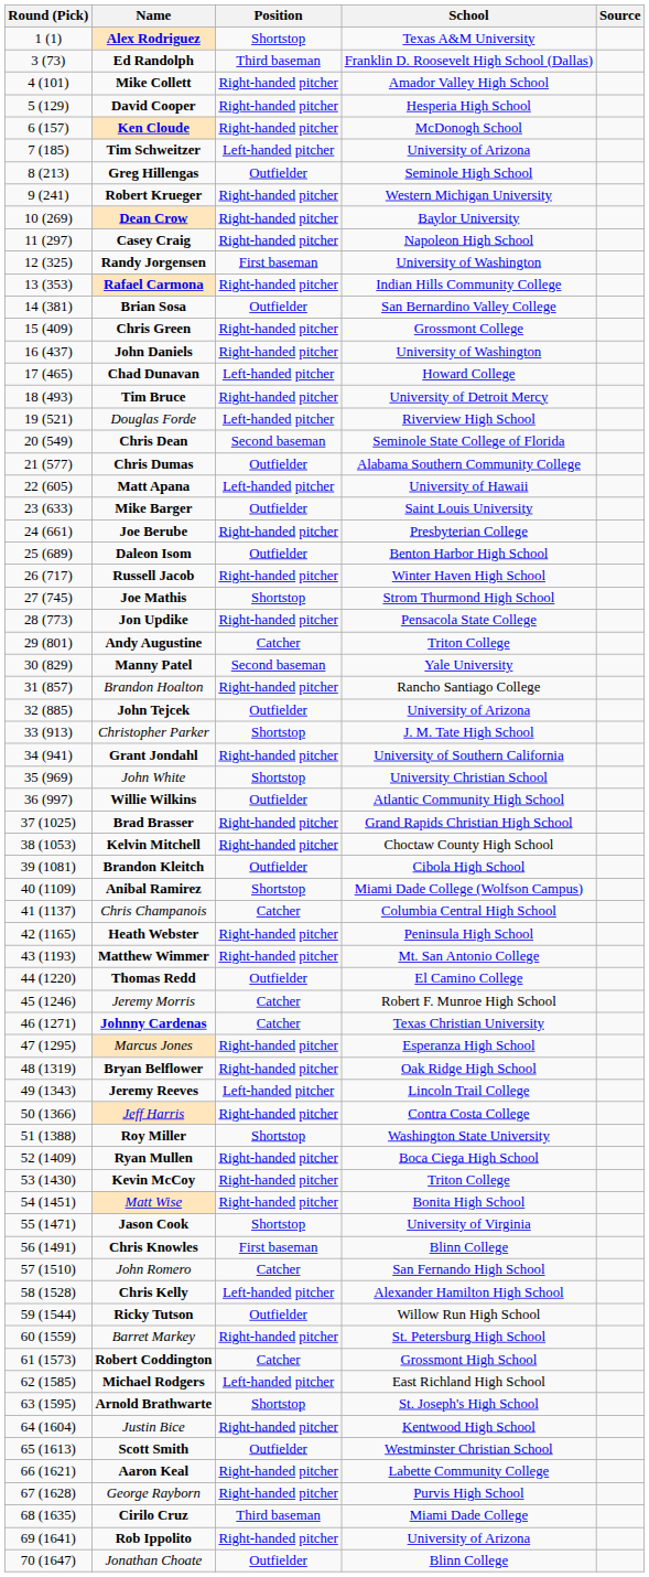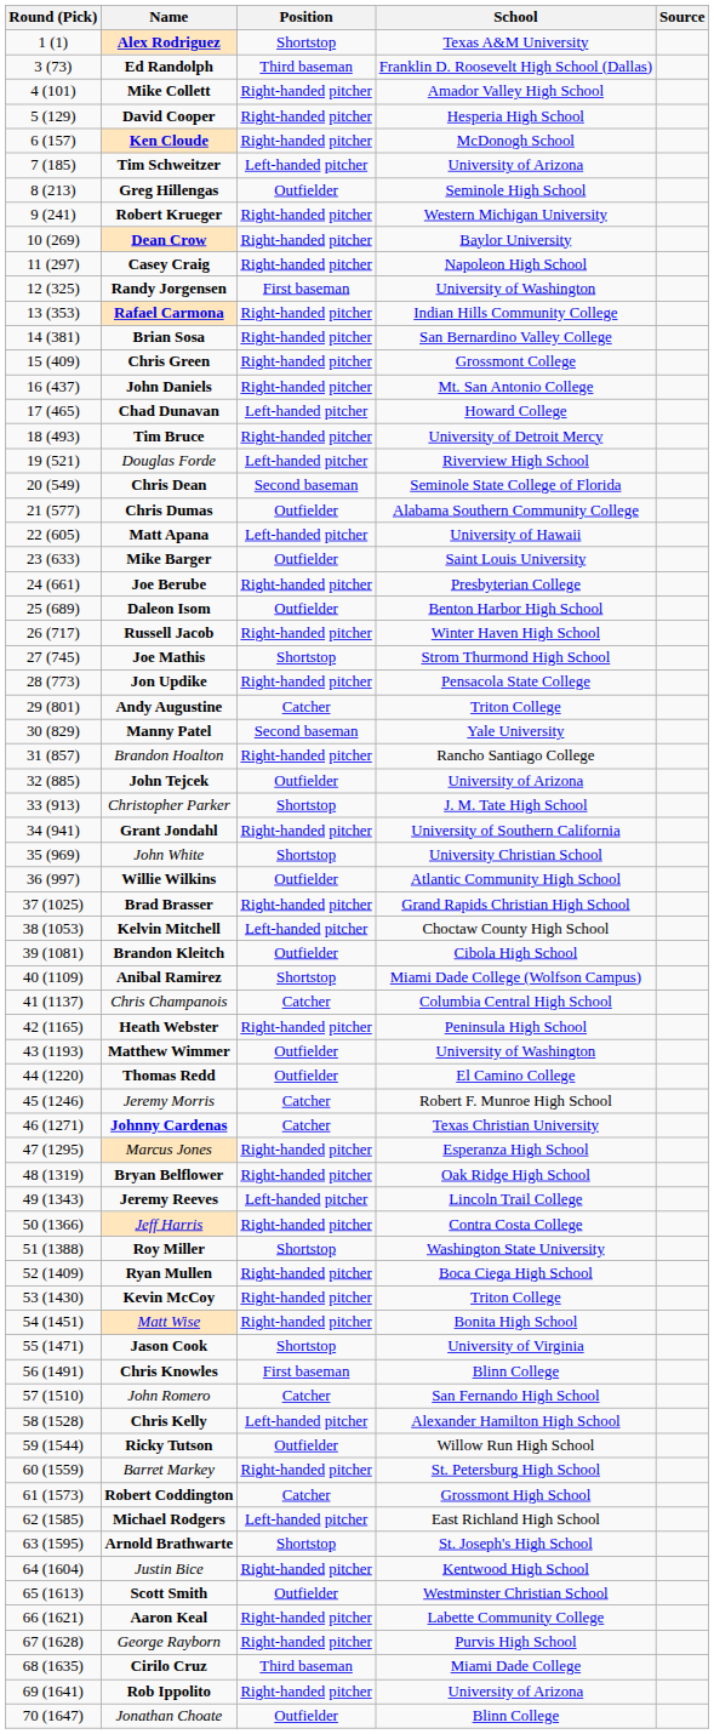Brian Sosa | Position: Outfielder -> Right-handed pitcher
John Daniels | School: University of Washington -> Mt. San Antonio College
Kelvin Mitchell | Position: Right-handed pitcher -> Left-handed pitcher
Matthew Wimmer | Position: Right-handed pitcher -> Outfielder
Matthew Wimmer | School: Mt. San Antonio College -> University of Washington
